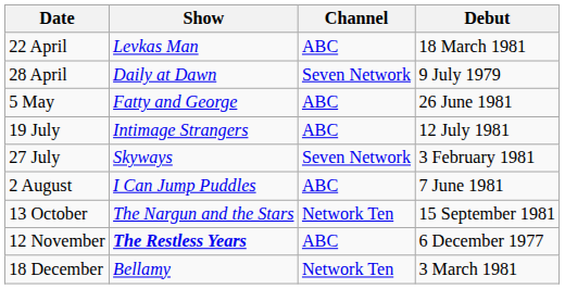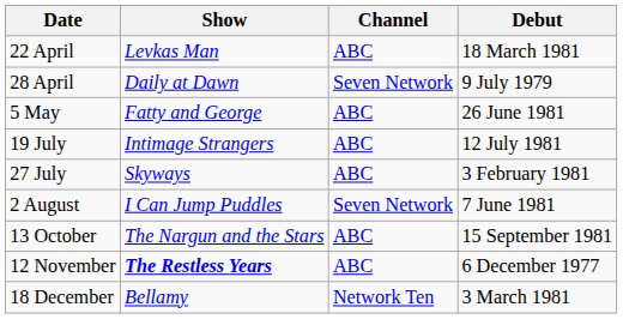27 July | Channel: Seven Network -> ABC
2 August | Channel: ABC -> Seven Network
13 October | Channel: Network Ten -> ABC
